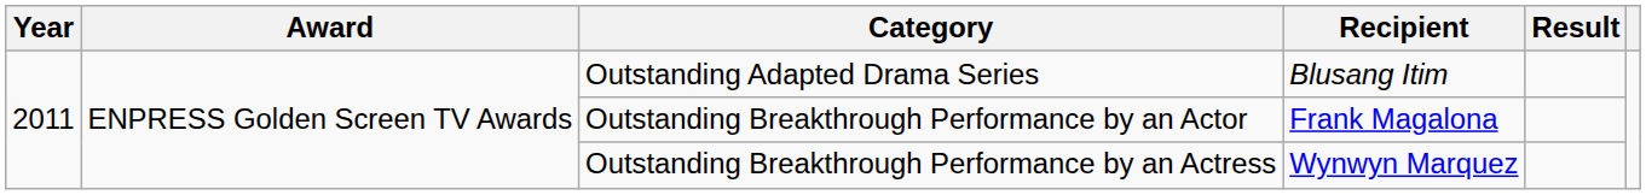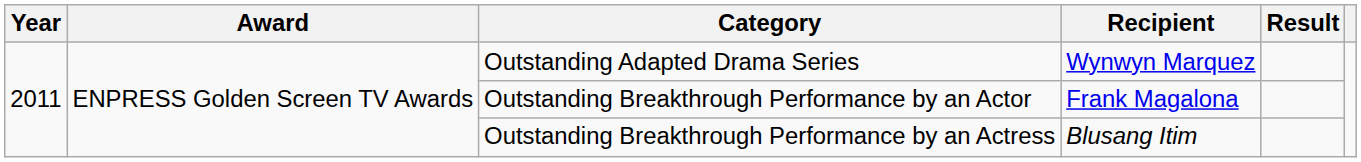Outstanding Adapted Drama Series | Recipient: Blusang Itim -> Wynwyn Marquez
Outstanding Breakthrough Performance by an Actress | Recipient: Wynwyn Marquez -> Blusang Itim
